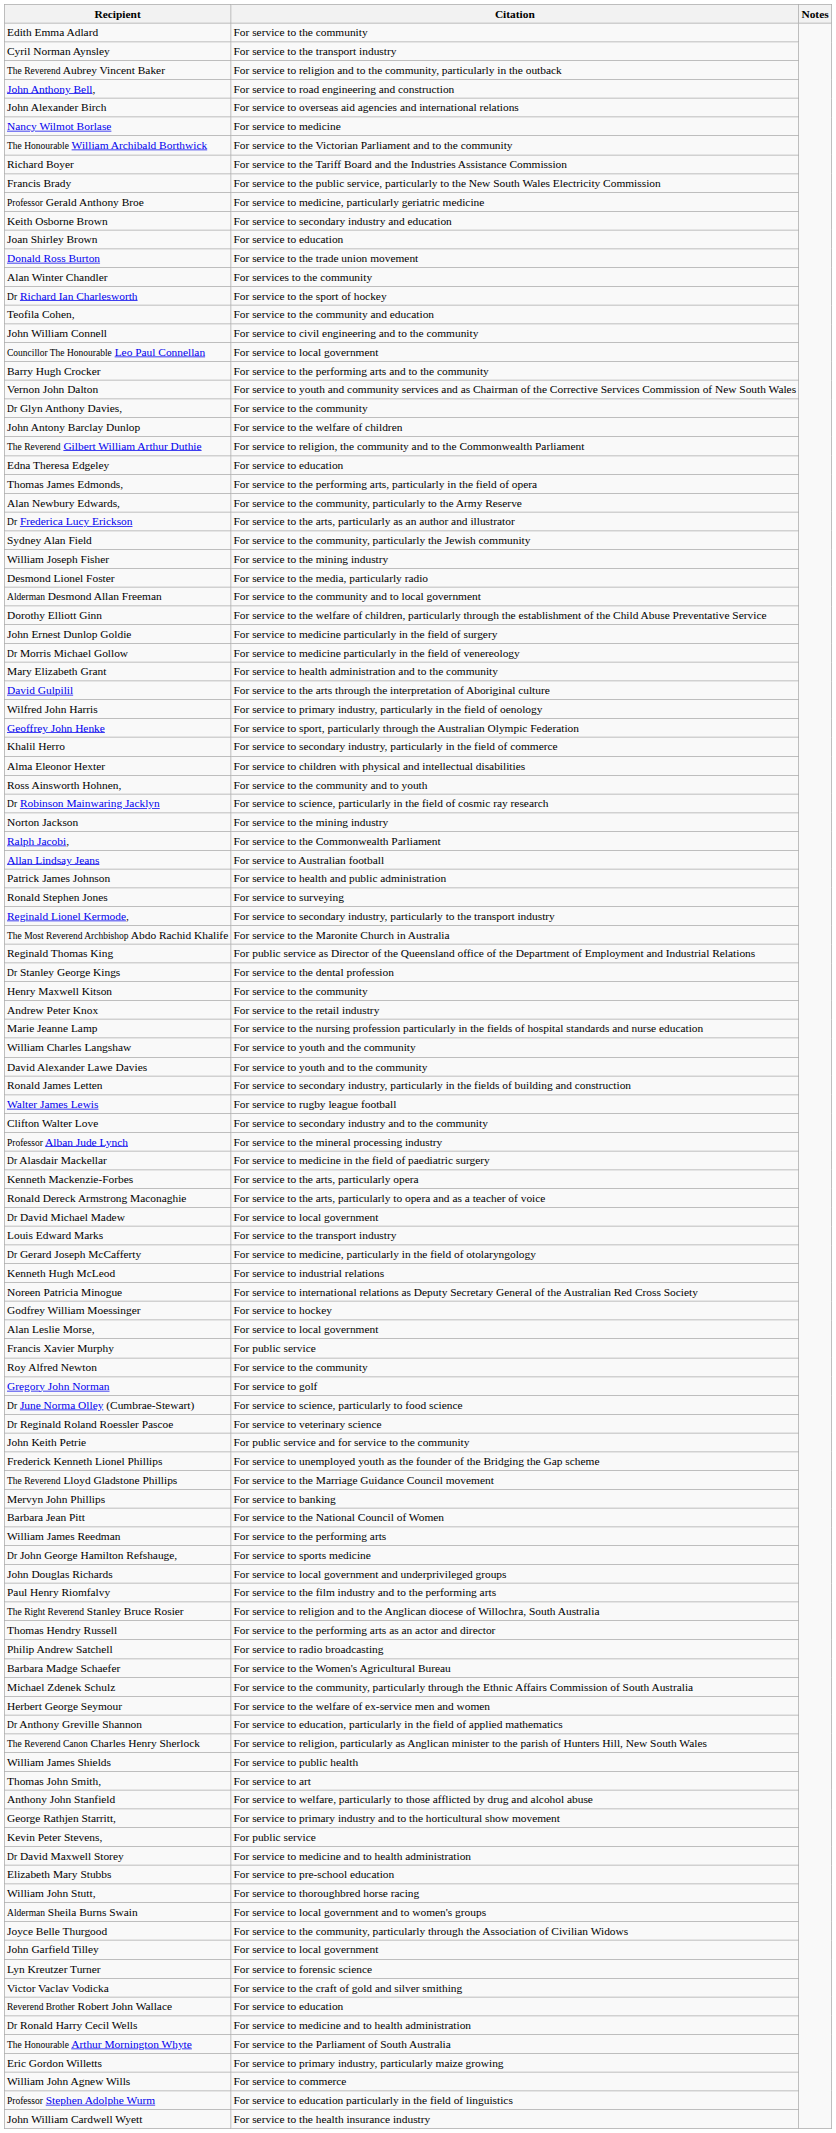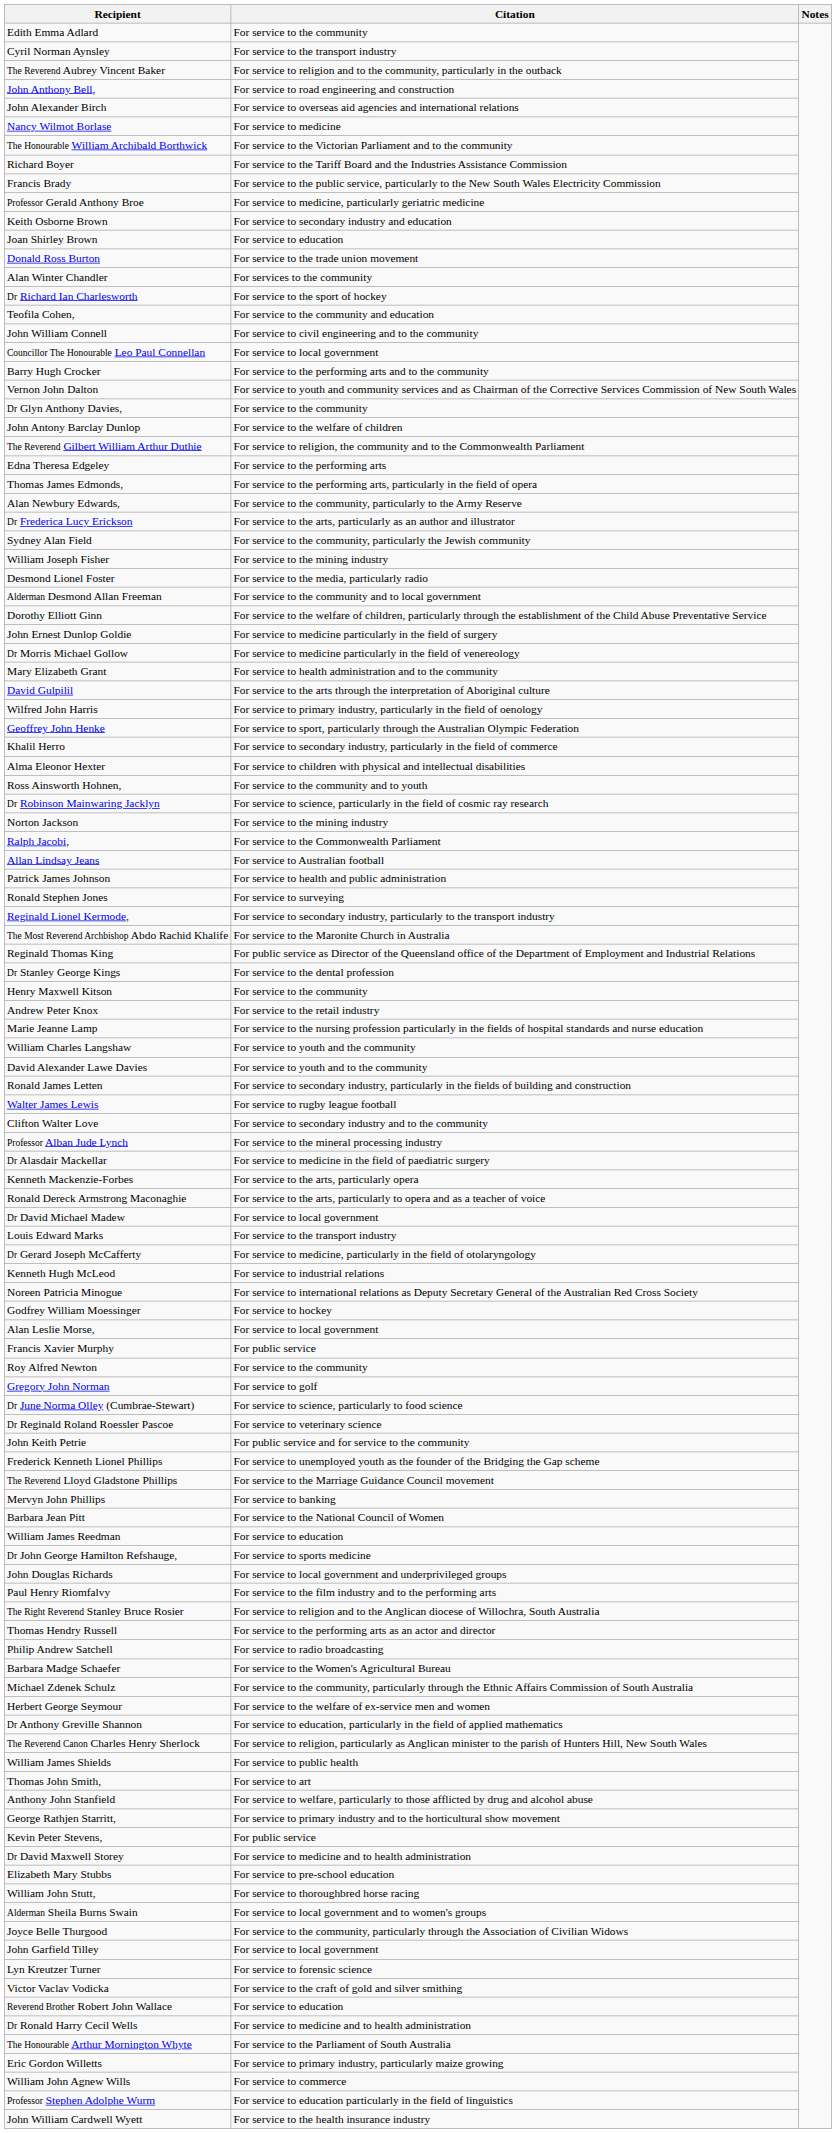Edna Theresa Edgeley | Citation: For service to education -> For service to the performing arts
William James Reedman | Citation: For service to the performing arts -> For service to education
